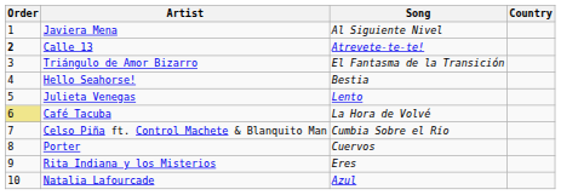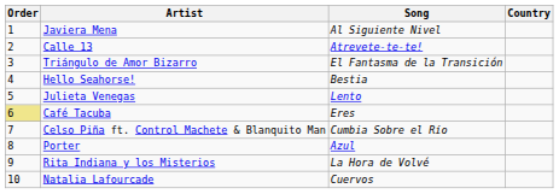Calle 13 | Order: bold -> normal
Café Tacuba | Song: La Hora de Volvé -> Eres
Porter | Song: Cuervos -> Azul
Rita Indiana y los Misterios | Song: Eres -> La Hora de Volvé
Natalia Lafourcade | Song: Azul -> Cuervos
